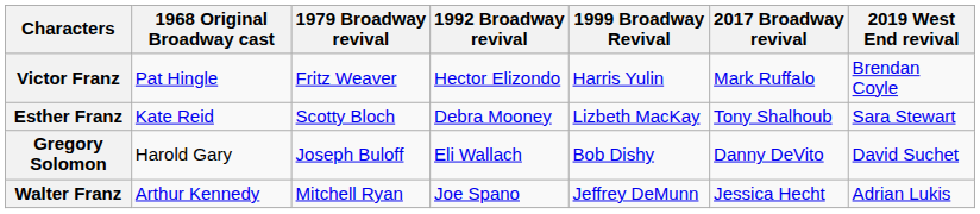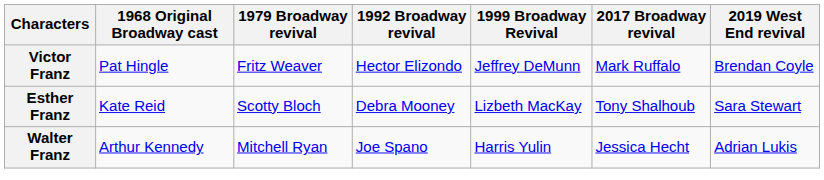Victor Franz | 1999 Broadway Revival: Harris Yulin -> Jeffrey DeMunn
- row: Gregory Solomon | Harold Gary | Joseph Buloff | Eli Wallach | Bob Dishy | Danny DeVito | David Suchet
Walter Franz | 1999 Broadway Revival: Jeffrey DeMunn -> Harris Yulin
